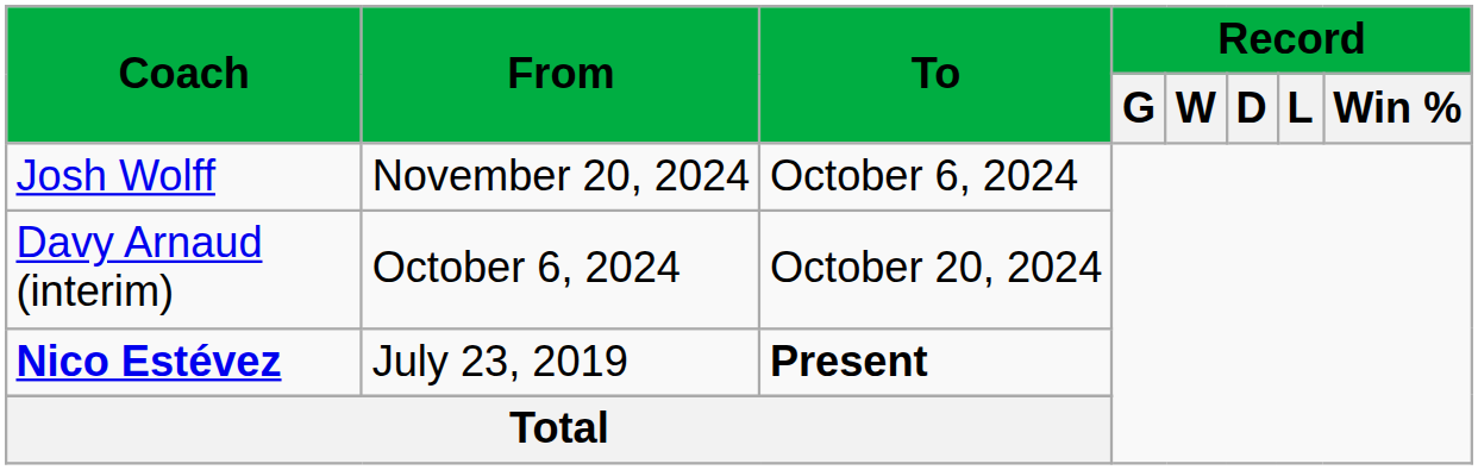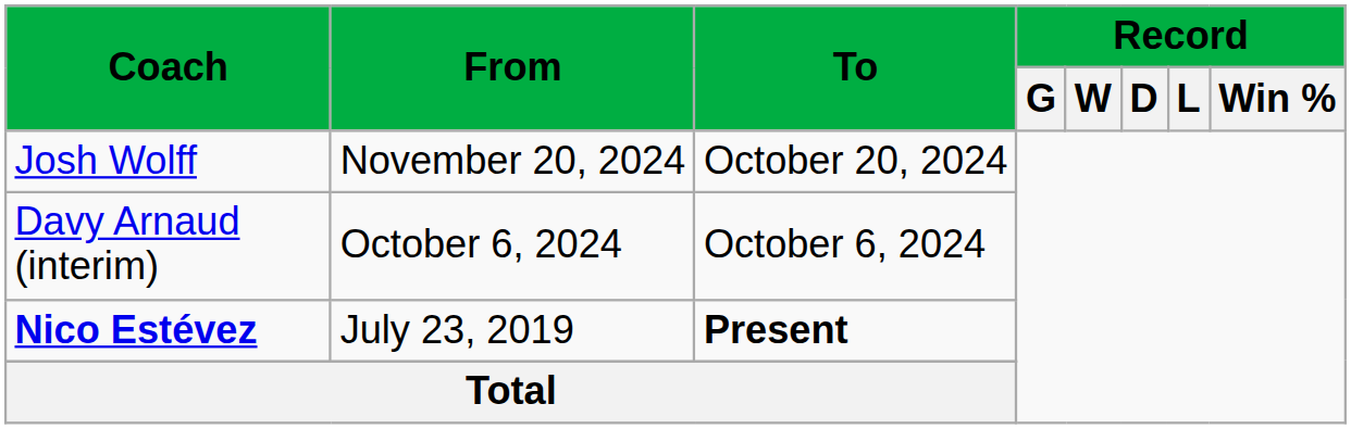Josh Wolff | To: October 6, 2024 -> October 20, 2024
Davy Arnaud (interim) | To: October 20, 2024 -> October 6, 2024
